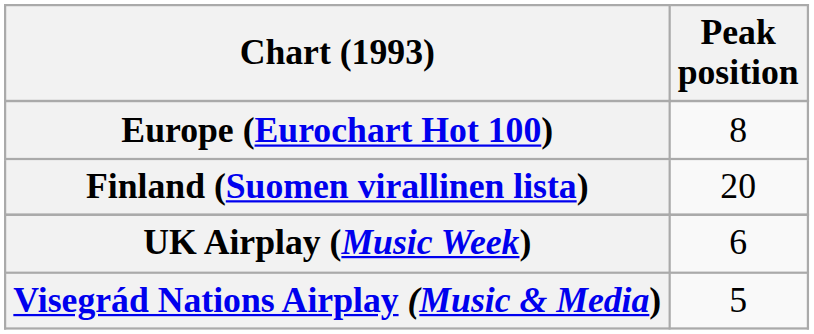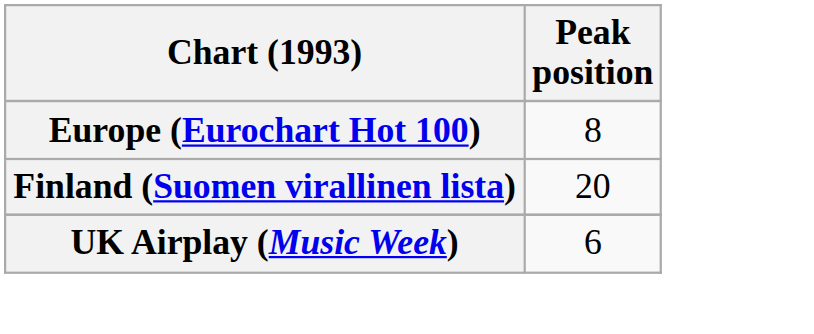- row: Visegrád Nations Airplay (Music & Media) | 5
